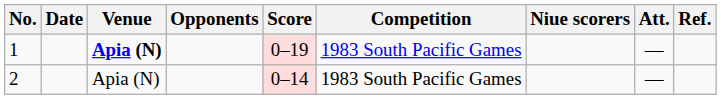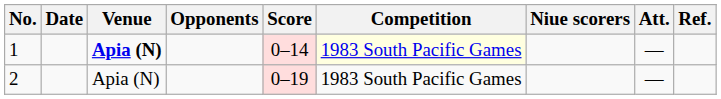1 | Score: 0–19 -> 0–14
1 | Competition: no background -> lightyellow background
2 | Score: 0–14 -> 0–19
